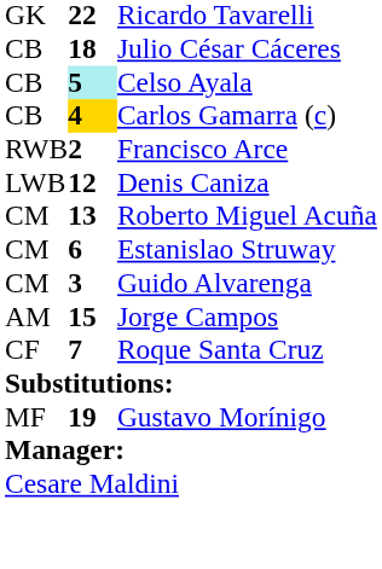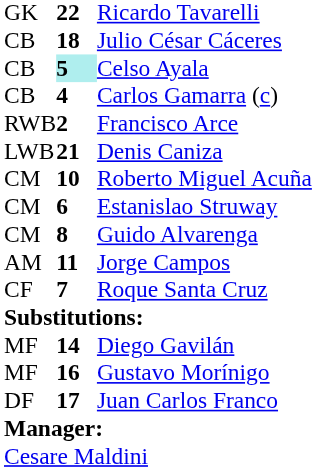Carlos Gamarra (c) | column 2: gold background -> no background
Denis Caniza | column 2: 12 -> 21
Roberto Miguel Acuña | column 2: 13 -> 10
Guido Alvarenga | column 2: 3 -> 8
Jorge Campos | column 2: 15 -> 11
+ row: MF | 14 | Diego Gavilán
Gustavo Morínigo | column 2: 19 -> 16
+ row: DF | 17 | Juan Carlos Franco
